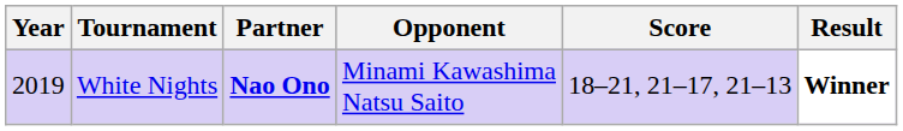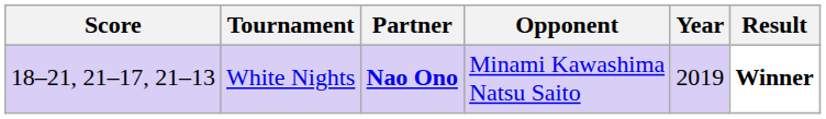columns swapped: Year <-> Score
